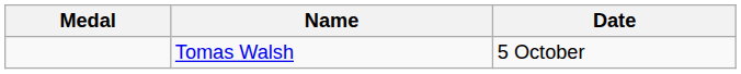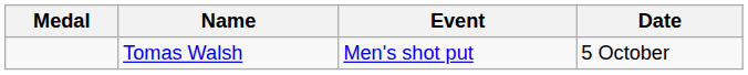+ column: Event | Men's shot put
